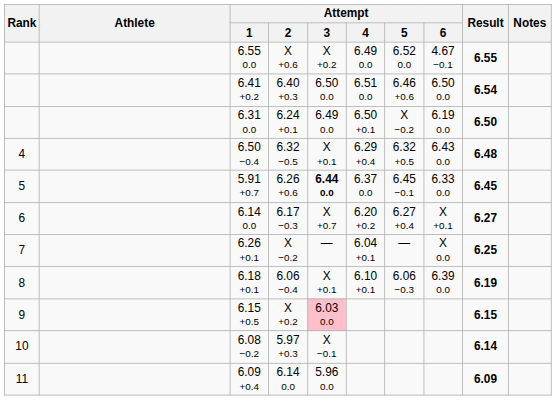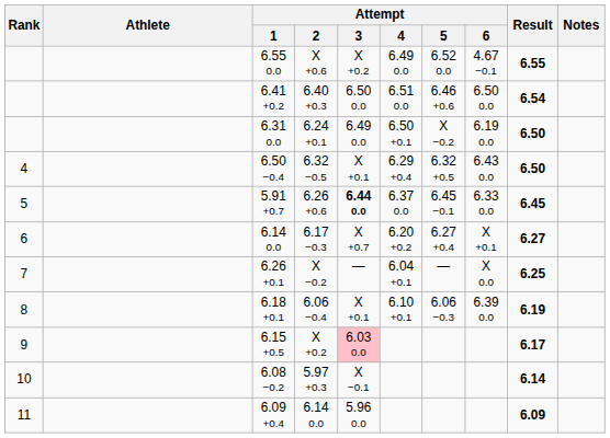6.50 −0.4 | Result: 6.48 -> 6.50
6.15 +0.5 | Result: 6.15 -> 6.17
